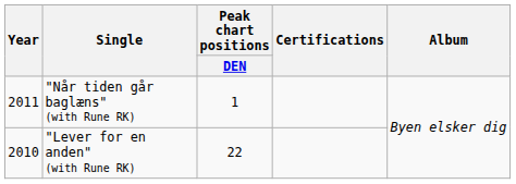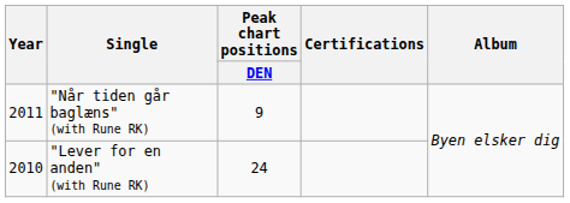"Når tiden går baglæns" (with Rune RK) | Peak chart positions / DEN: 1 -> 9
"Lever for en anden" (with Rune RK) | Peak chart positions / DEN: 22 -> 24
